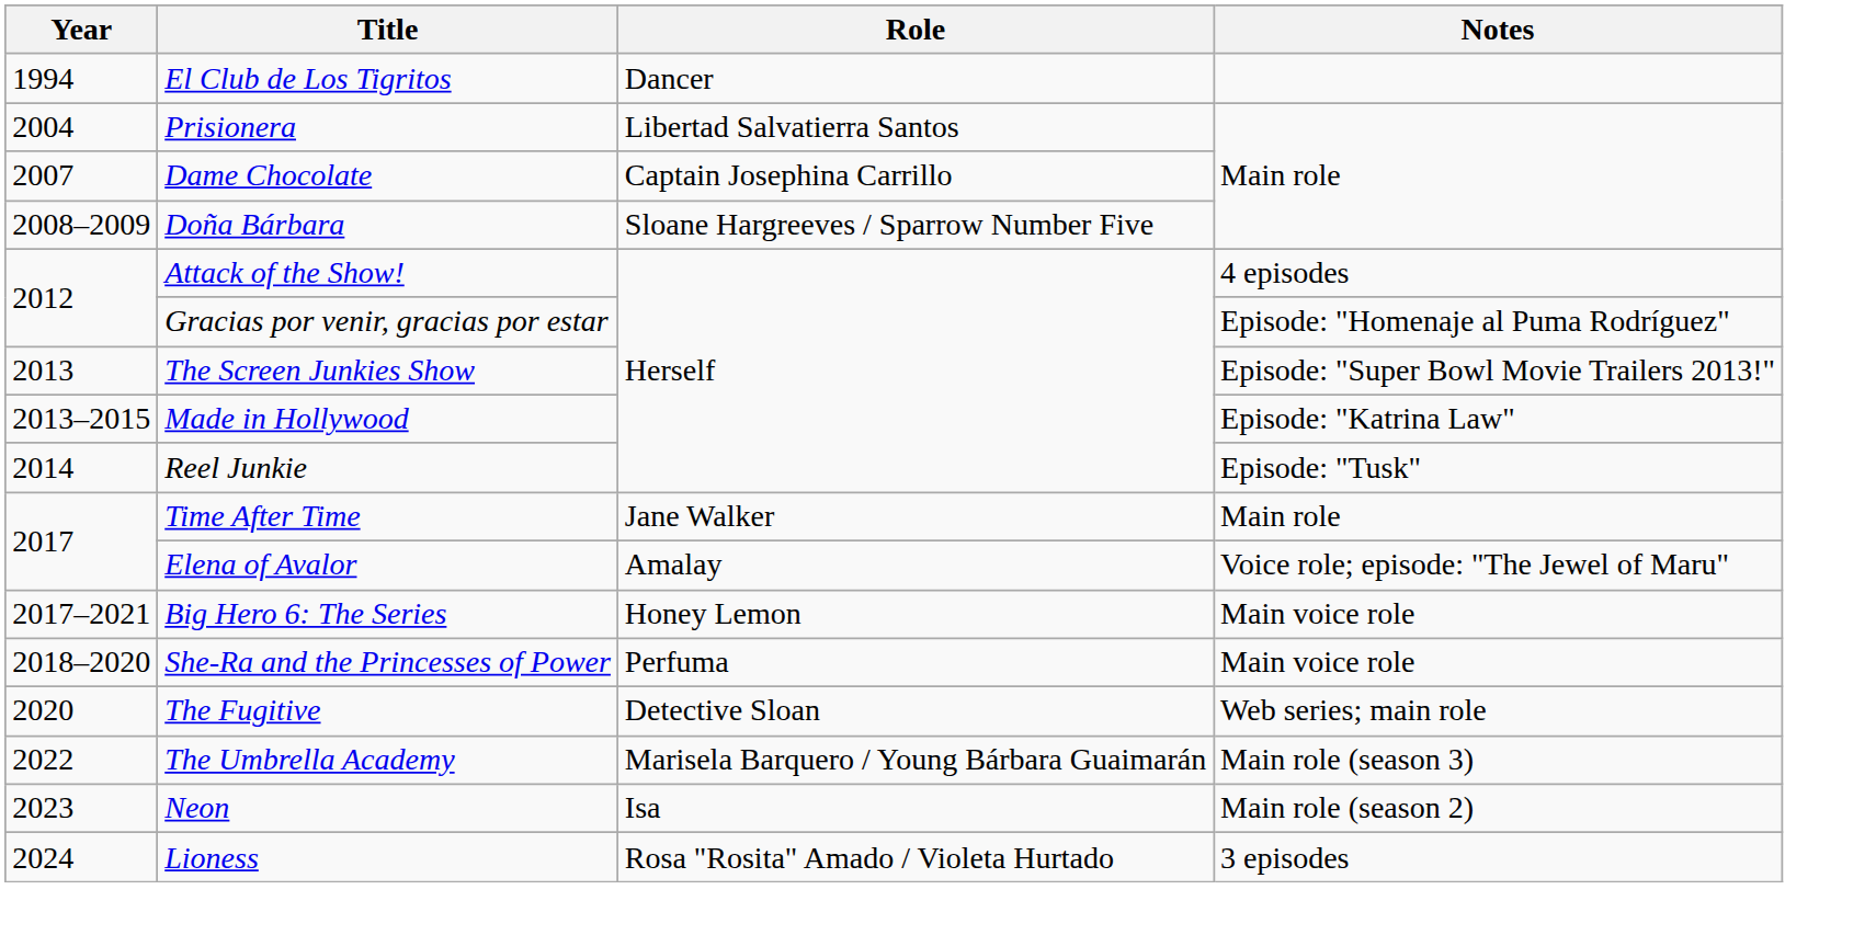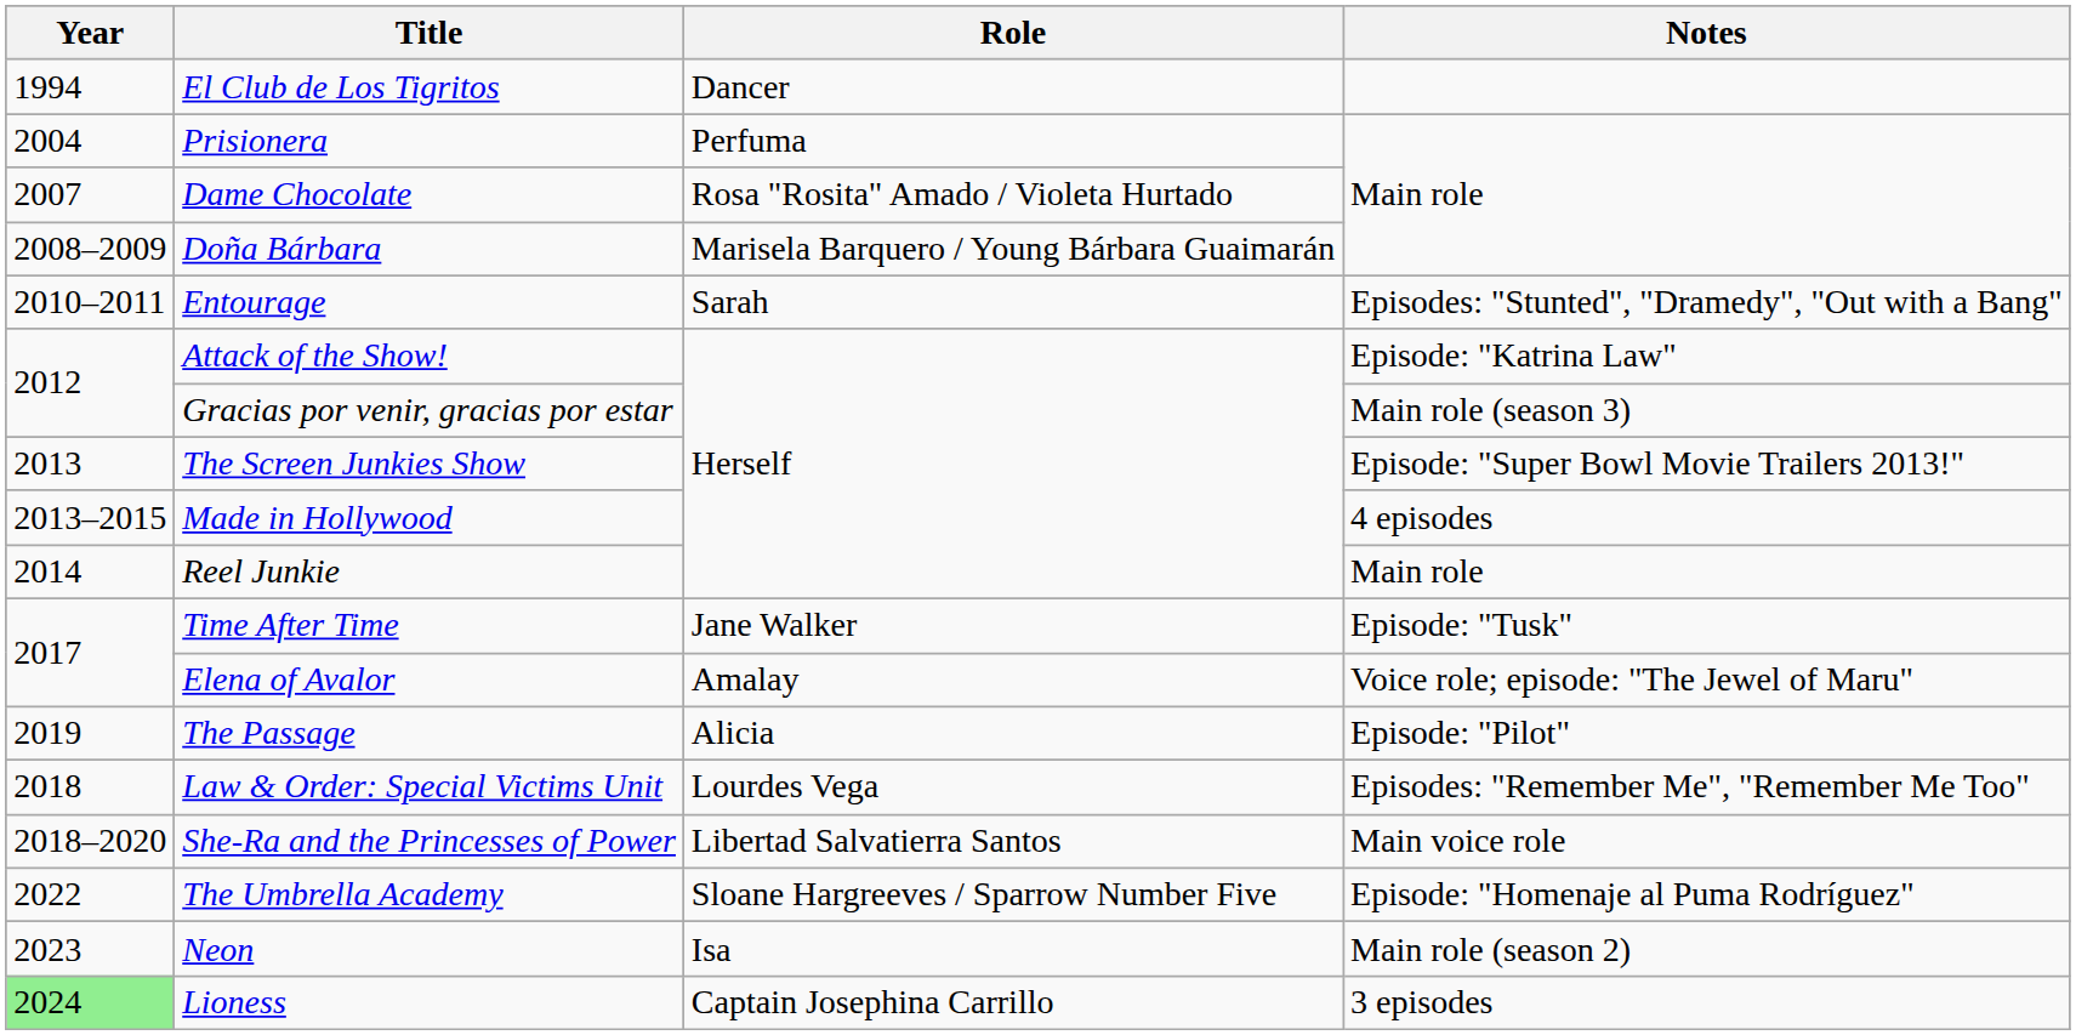Prisionera | Role: Libertad Salvatierra Santos -> Perfuma
Dame Chocolate | Role: Captain Josephina Carrillo -> Rosa "Rosita" Amado / Violeta Hurtado
Doña Bárbara | Role: Sloane Hargreeves / Sparrow Number Five -> Marisela Barquero / Young Bárbara Guaimarán
+ row: 2010–2011 | Entourage | Sarah | Episodes: "Stunted", "Dramedy", "Out with a Bang"
Attack of the Show! | Notes: 4 episodes -> Episode: "Katrina Law"
Gracias por venir, gracias por estar | Notes: Episode: "Homenaje al Puma Rodríguez" -> Main role (season 3)
Made in Hollywood | Notes: Episode: "Katrina Law" -> 4 episodes
Reel Junkie | Notes: Episode: "Tusk" -> Main role
Time After Time | Notes: Main role -> Episode: "Tusk"
+ row: 2019 | The Passage | Alicia | Episode: "Pilot"
- row: 2017–2021 | Big Hero 6: The Series | Honey Lemon | Main voice role
+ row: 2018 | Law & Order: Special Victims Unit | Lourdes Vega | Episodes: "Remember Me", "Remember Me Too"
She-Ra and the Princesses of Power | Role: Perfuma -> Libertad Salvatierra Santos
- row: 2020 | The Fugitive | Detective Sloan | Web series; main role
The Umbrella Academy | Role: Marisela Barquero / Young Bárbara Guaimarán -> Sloane Hargreeves / Sparrow Number Five
The Umbrella Academy | Notes: Main role (season 3) -> Episode: "Homenaje al Puma Rodríguez"
Lioness | Year: no background -> lightgreen background
Lioness | Role: Rosa "Rosita" Amado / Violeta Hurtado -> Captain Josephina Carrillo
